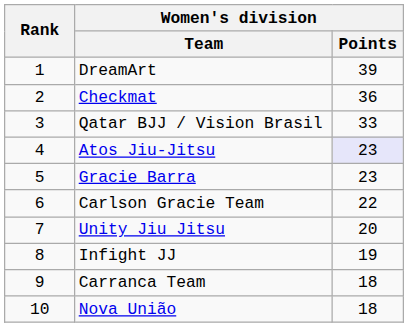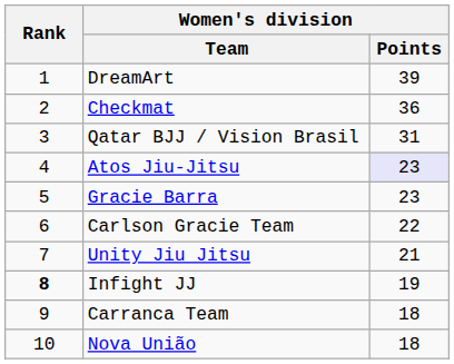Qatar BJJ / Vision Brasil | Women's division / Points: 33 -> 31
Unity Jiu Jitsu | Women's division / Points: 20 -> 21
Infight JJ | Rank: normal -> bold
